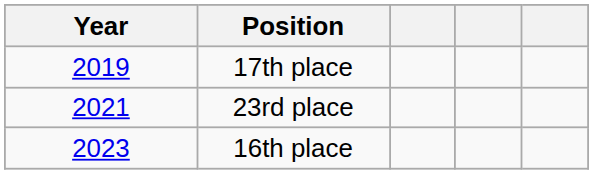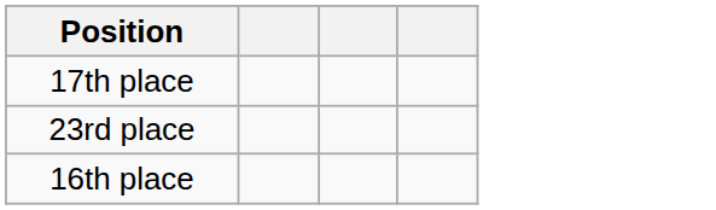- column: Year | 2019 | 2021 | 2023
